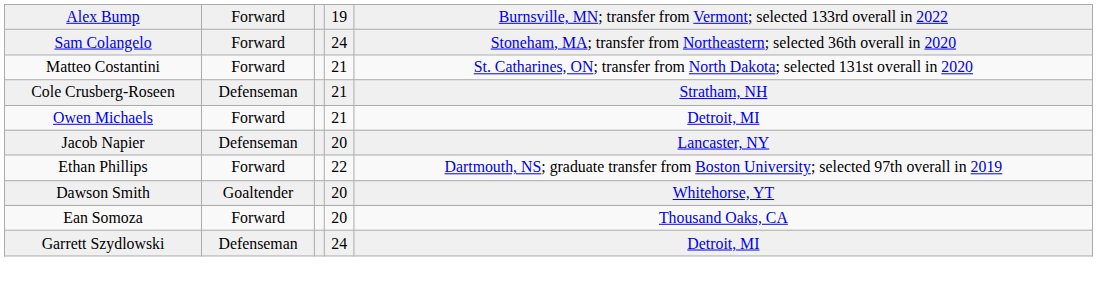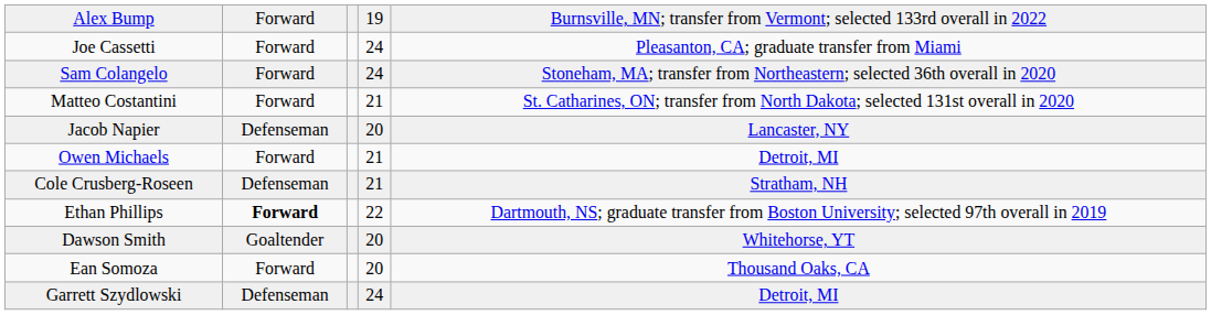+ row: Joe Cassetti | Forward | 24 | Pleasanton, CA; graduate transfer from Miami
rows swapped: Cole Crusberg-Roseen <-> Jacob Napier
Ethan Phillips | column 2: normal -> bold
